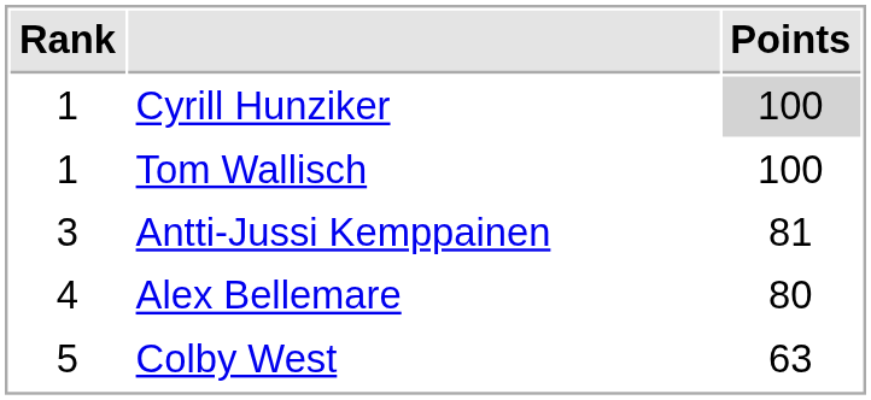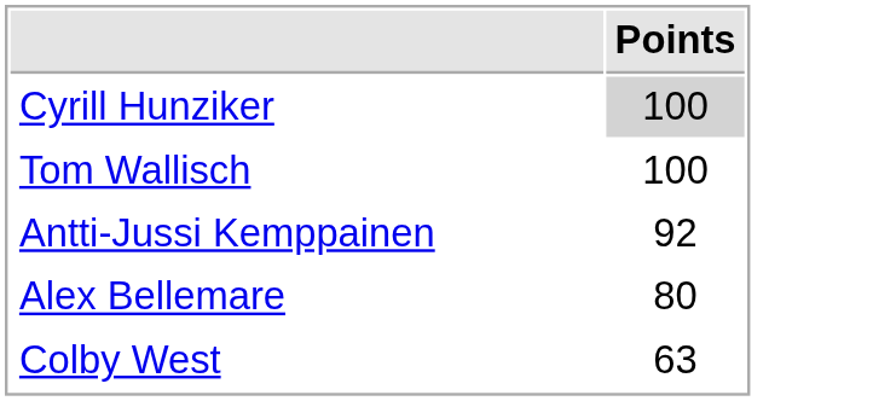- column: Rank | 1 | 1 | 3 | 4 | 5
Antti-Jussi Kemppainen | Points: 81 -> 92
